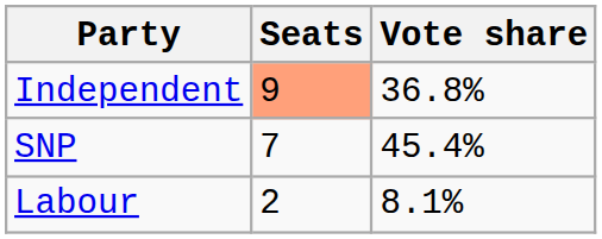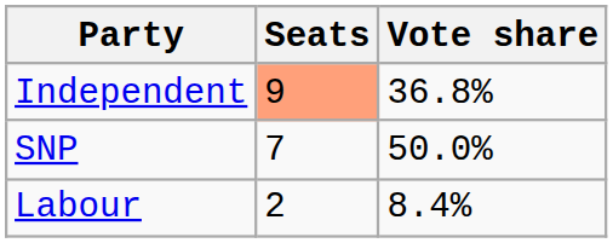SNP | Vote share: 45.4% -> 50.0%
Labour | Vote share: 8.1% -> 8.4%
